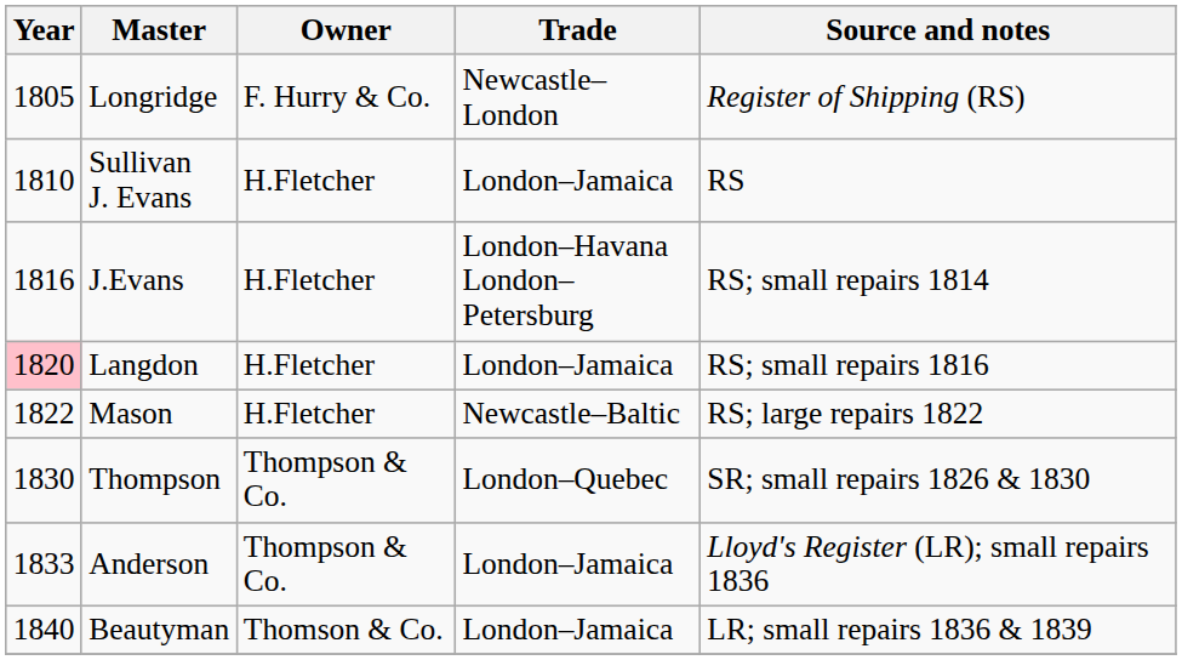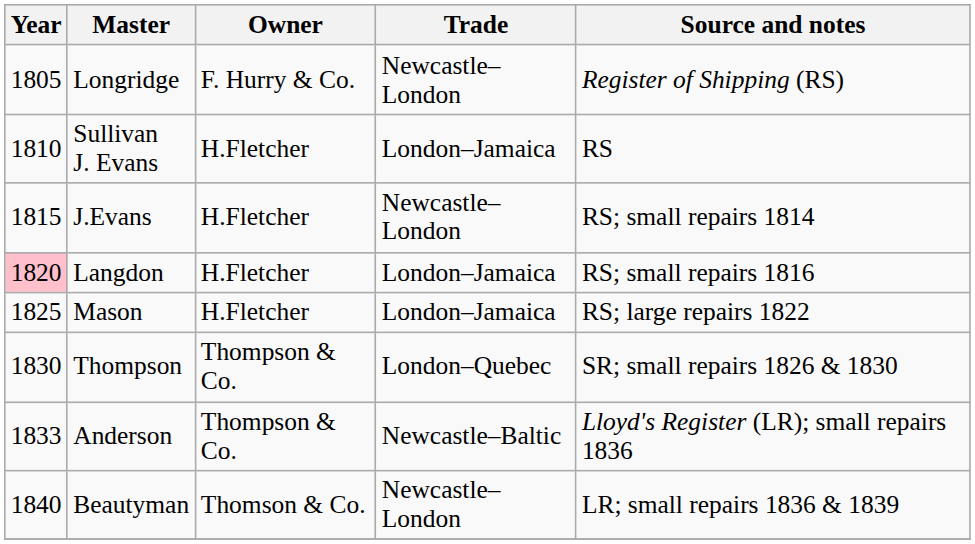J.Evans | Year: 1816 -> 1815
J.Evans | Trade: London–Havana London–Petersburg -> Newcastle–London
Mason | Year: 1822 -> 1825
Mason | Trade: Newcastle–Baltic -> London–Jamaica
Anderson | Trade: London–Jamaica -> Newcastle–Baltic
Beautyman | Trade: London–Jamaica -> Newcastle–London
